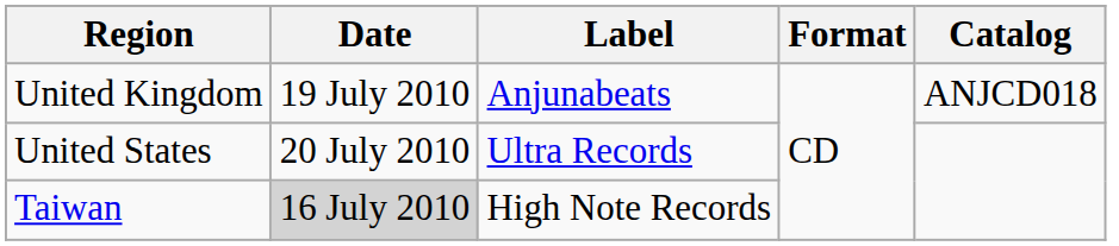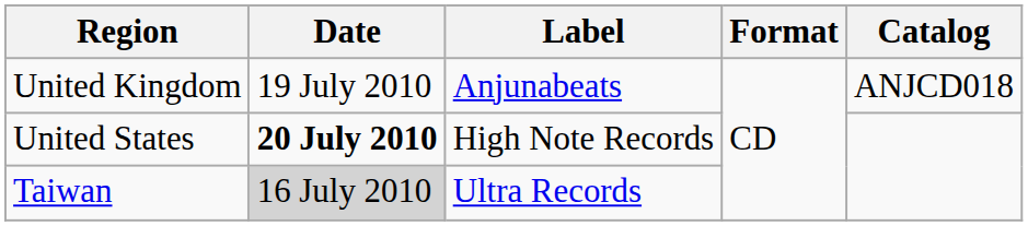United States | Date: normal -> bold
United States | Label: Ultra Records -> High Note Records
Taiwan | Label: High Note Records -> Ultra Records
